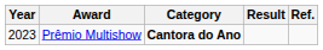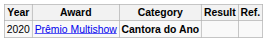Prêmio Multishow | Year: 2023 -> 2020
